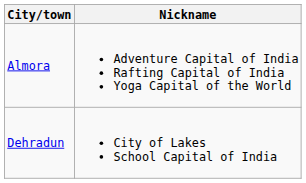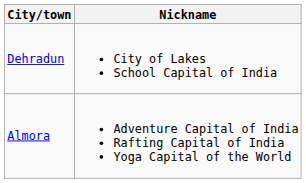rows swapped: Dehradun <-> Almora
